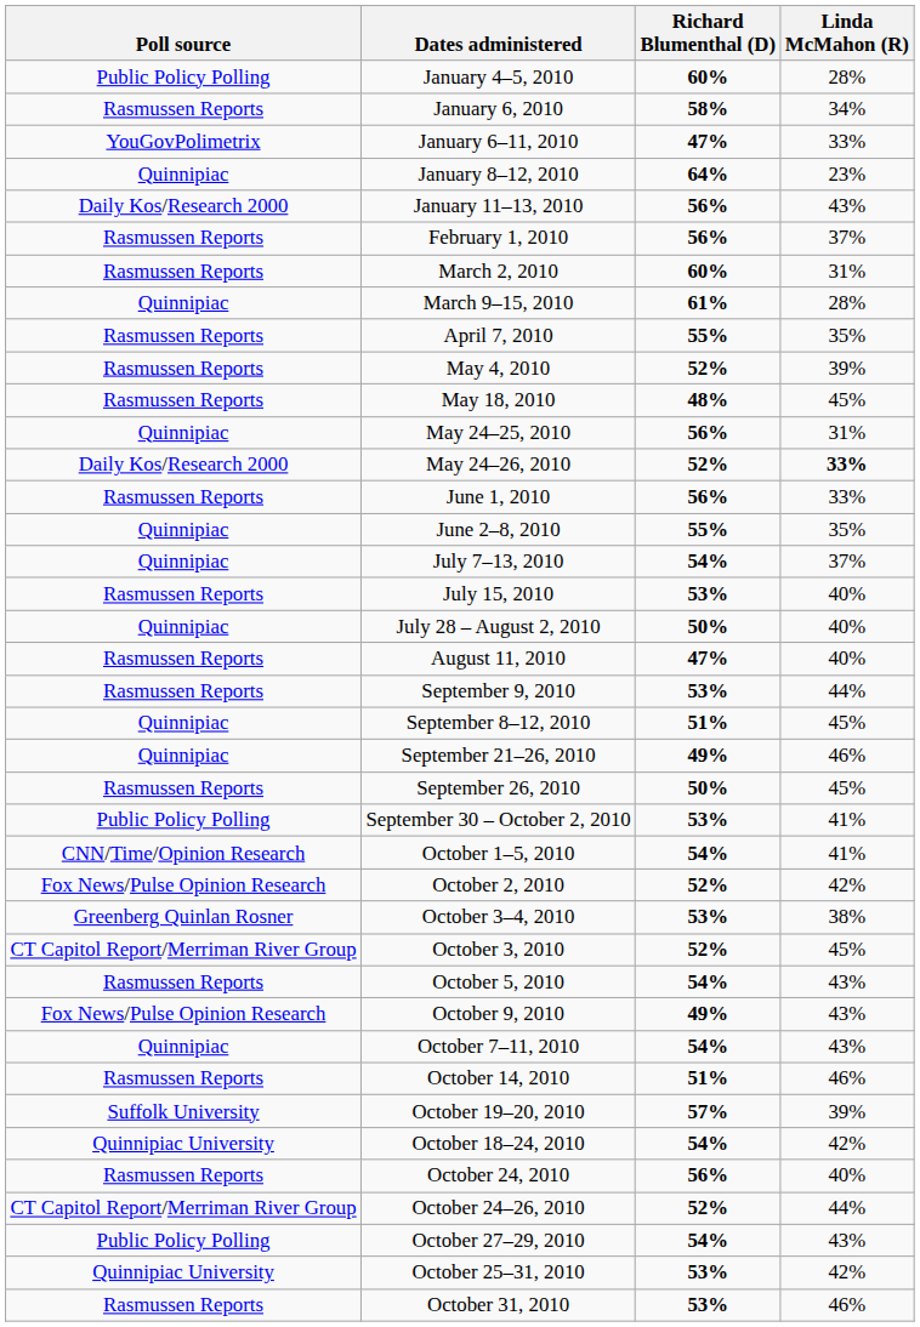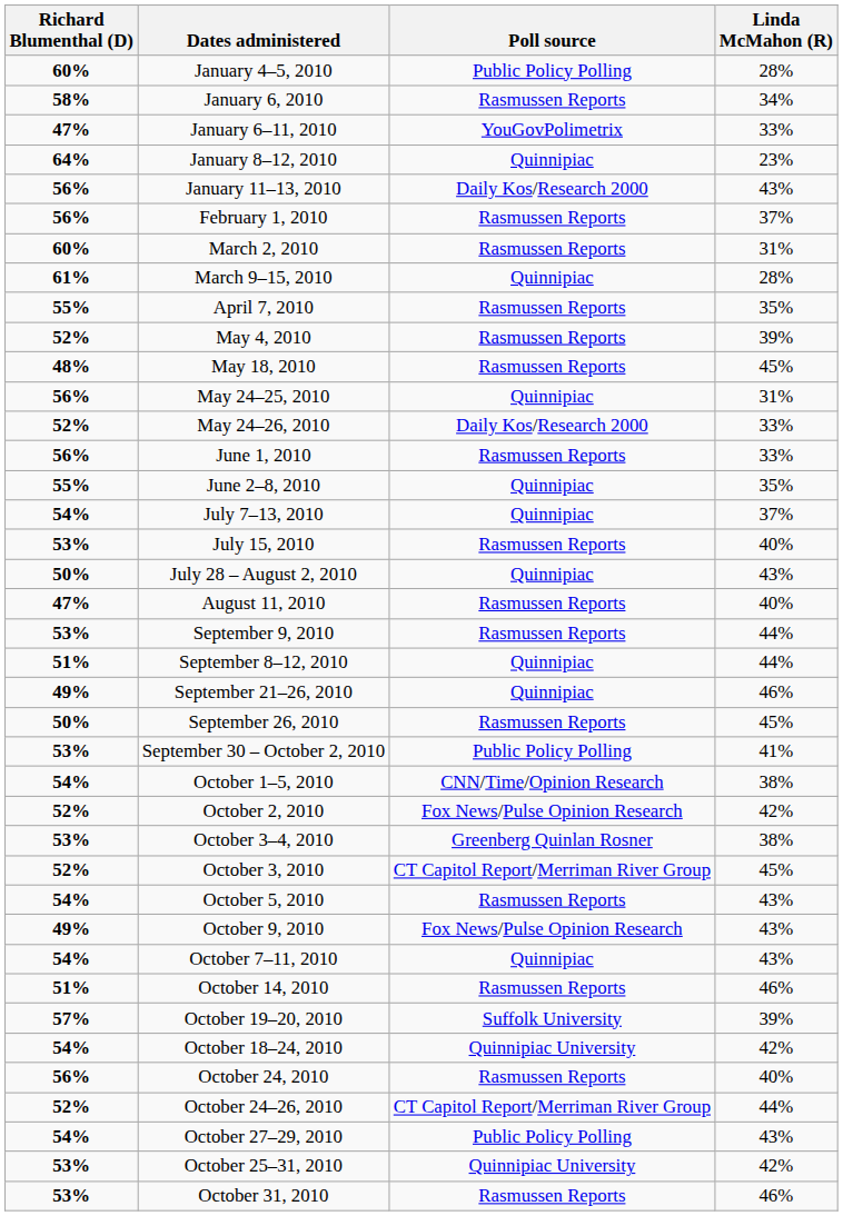columns swapped: Poll source <-> Richard Blumenthal (D)
May 24–26, 2010 | Linda McMahon (R): bold -> normal
July 28 – August 2, 2010 | Linda McMahon (R): 40% -> 43%
September 8–12, 2010 | Linda McMahon (R): 45% -> 44%
October 1–5, 2010 | Linda McMahon (R): 41% -> 38%
